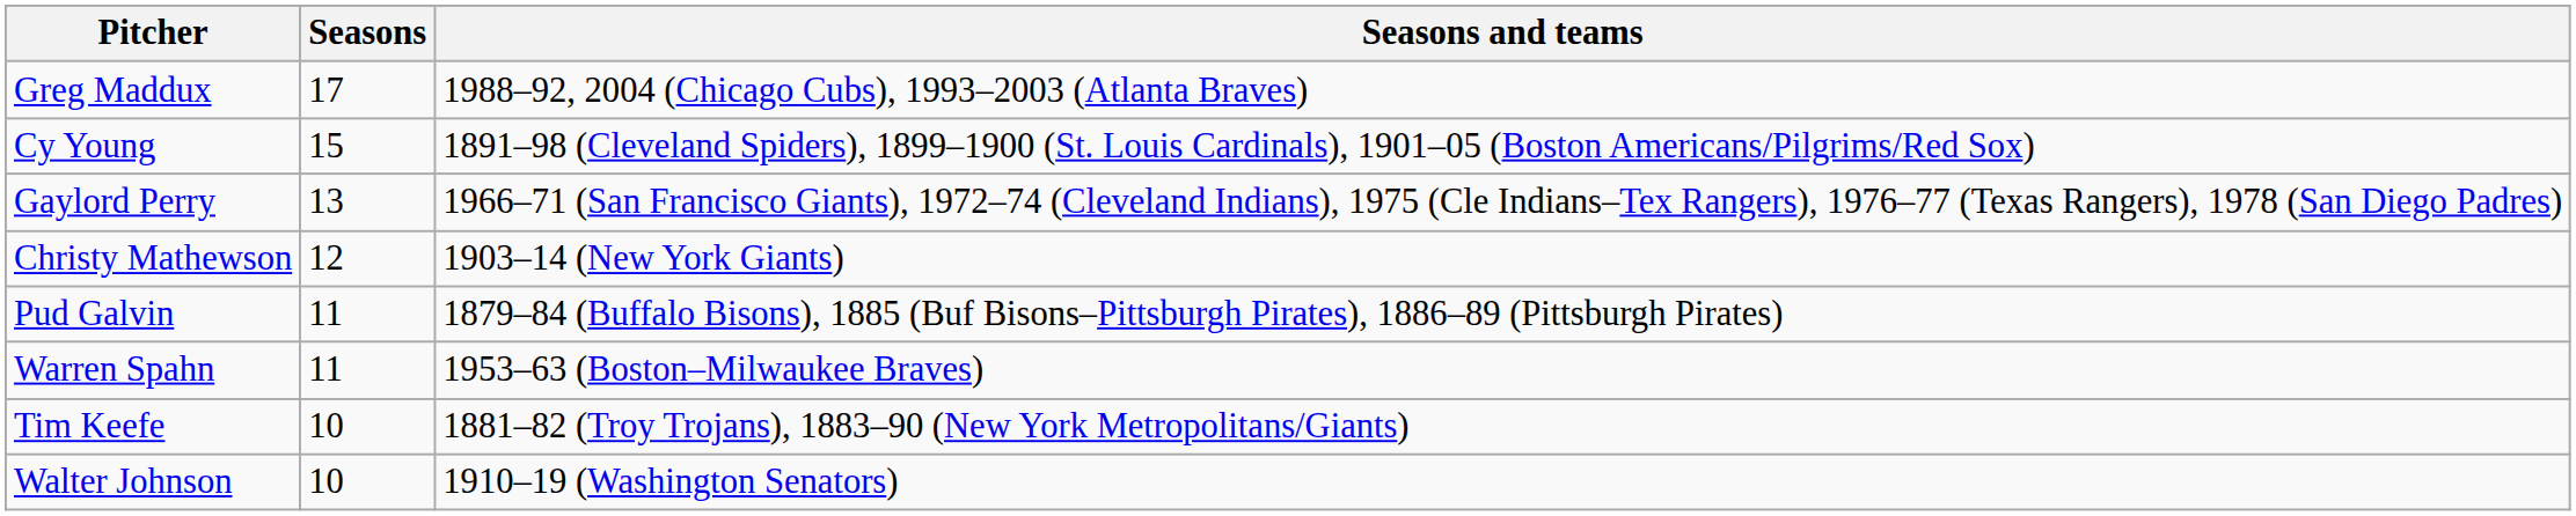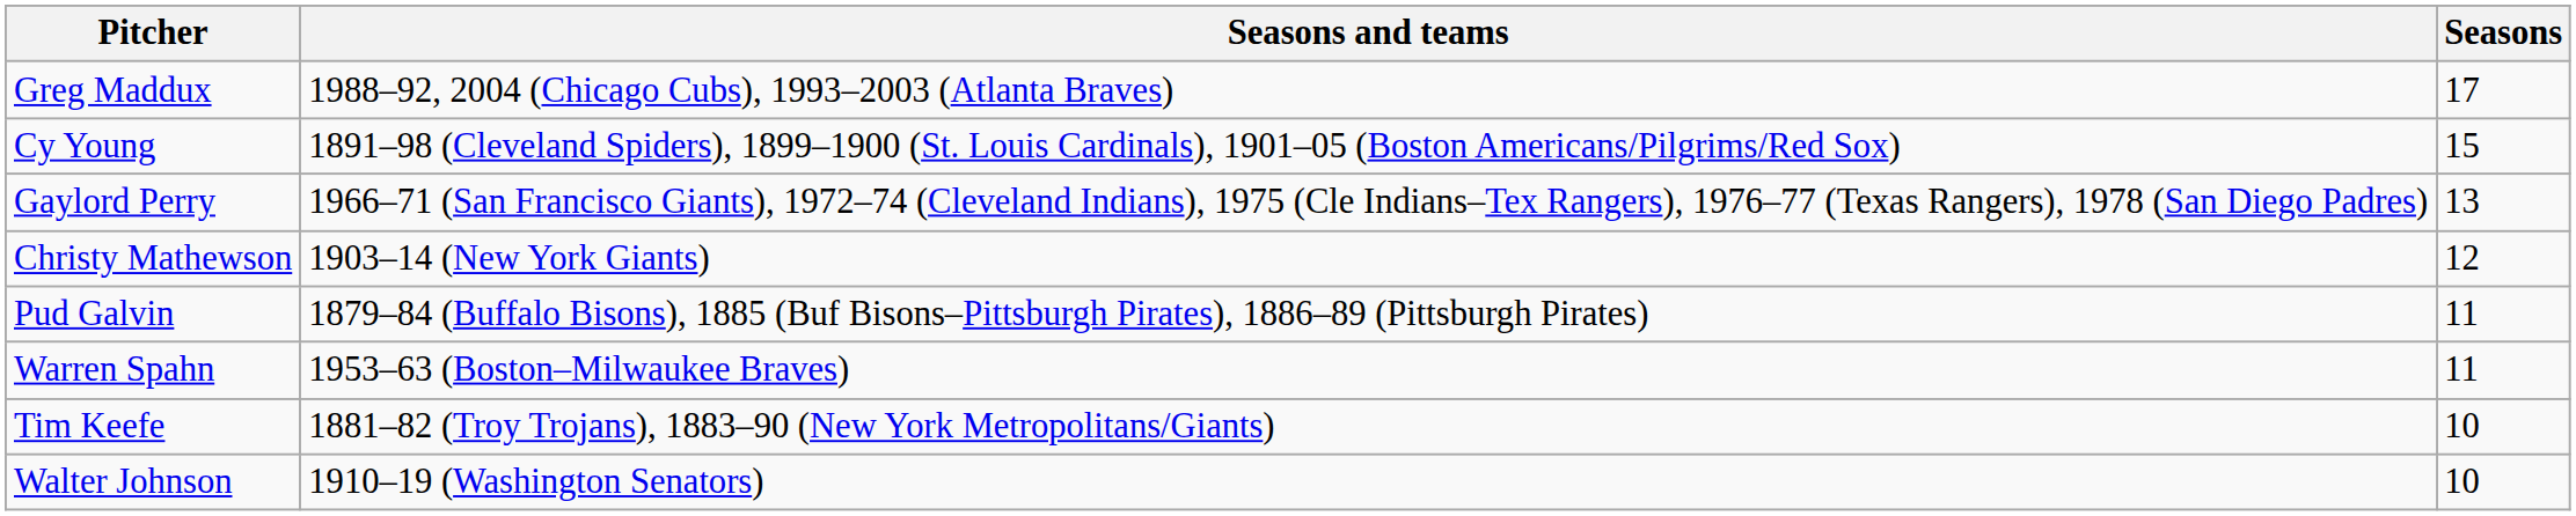columns swapped: Seasons <-> Seasons and teams
